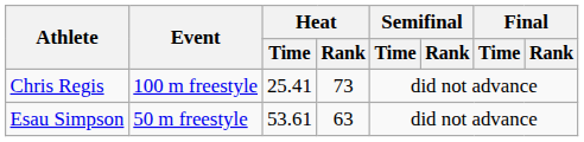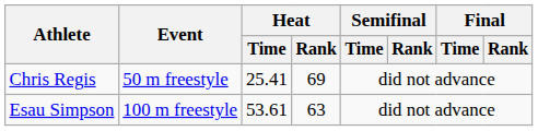Chris Regis | Event: 100 m freestyle -> 50 m freestyle
Chris Regis | Heat / Rank: 73 -> 69
Esau Simpson | Event: 50 m freestyle -> 100 m freestyle
